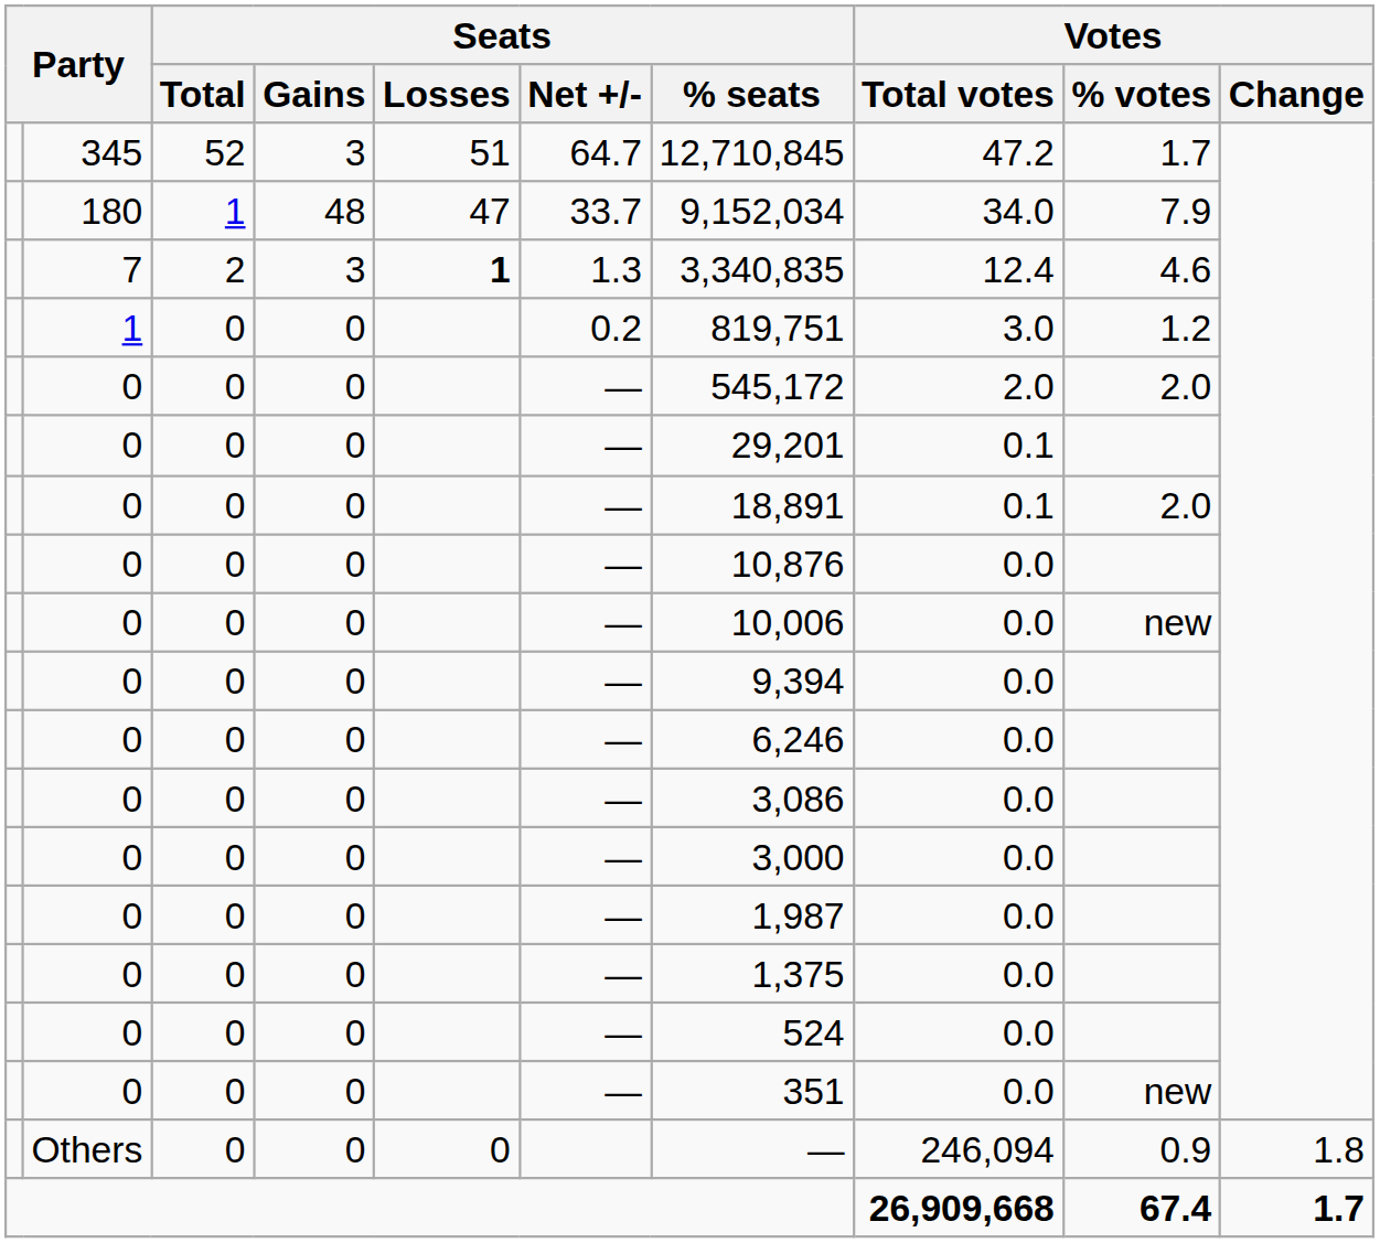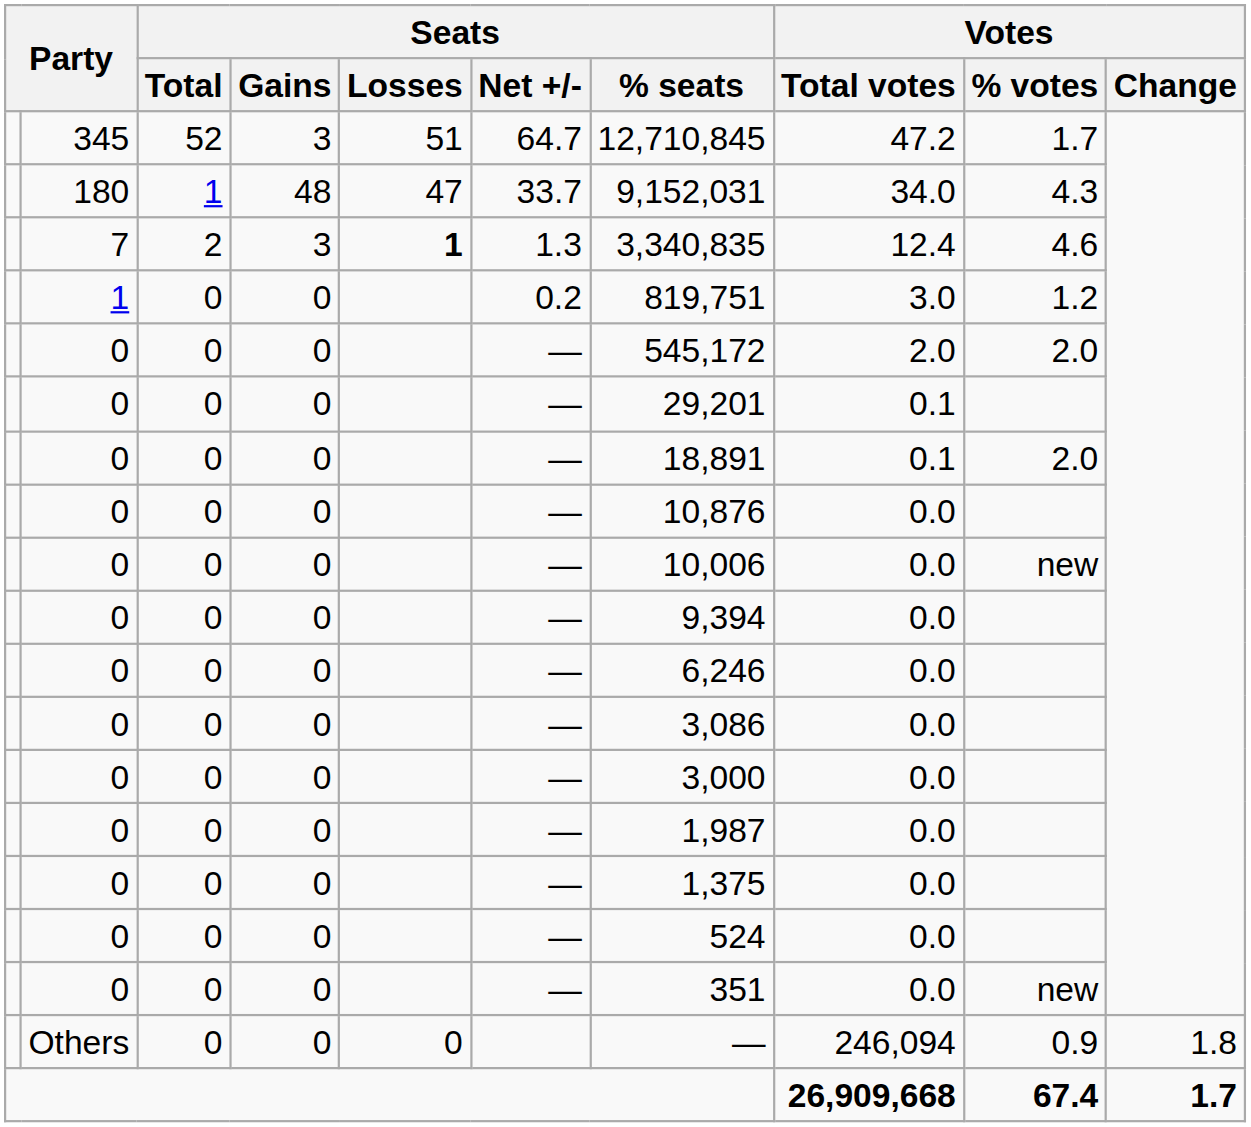180 | Seats / % seats: 9,152,034 -> 9,152,031
180 | Votes / % votes: 7.9 -> 4.3
